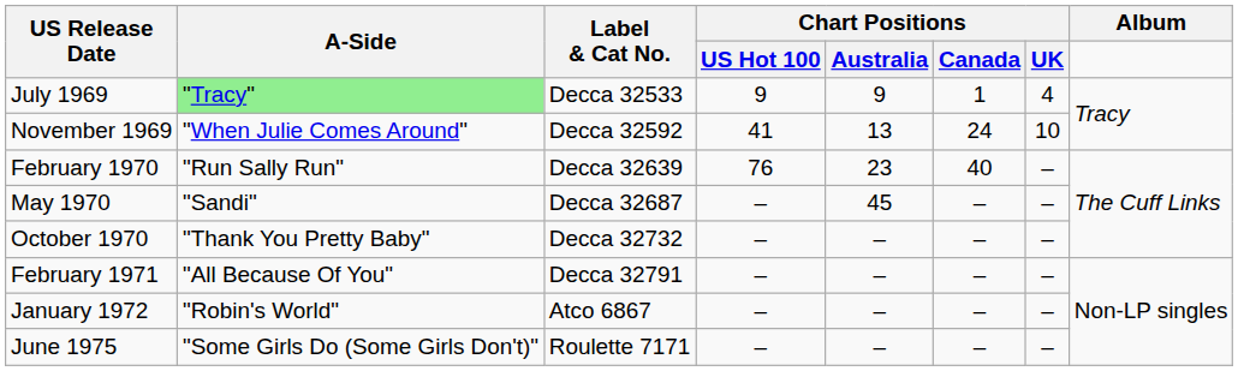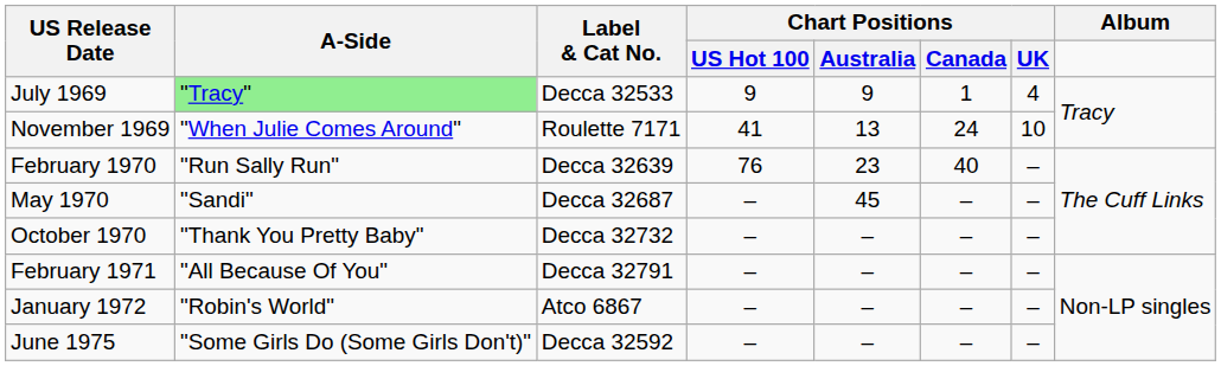November 1969 | Label & Cat No.: Decca 32592 -> Roulette 7171
June 1975 | Label & Cat No.: Roulette 7171 -> Decca 32592
